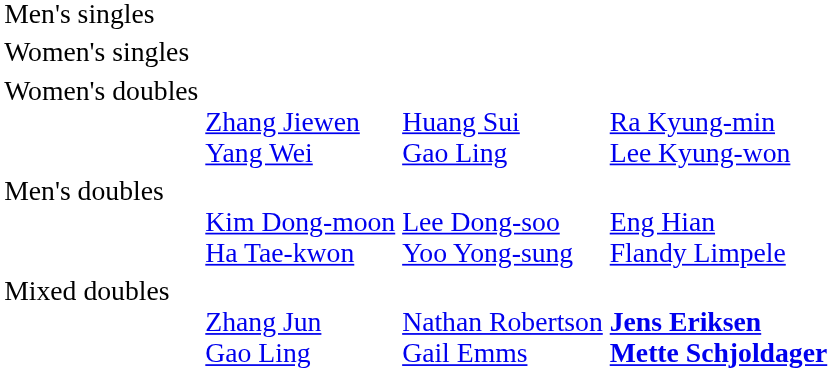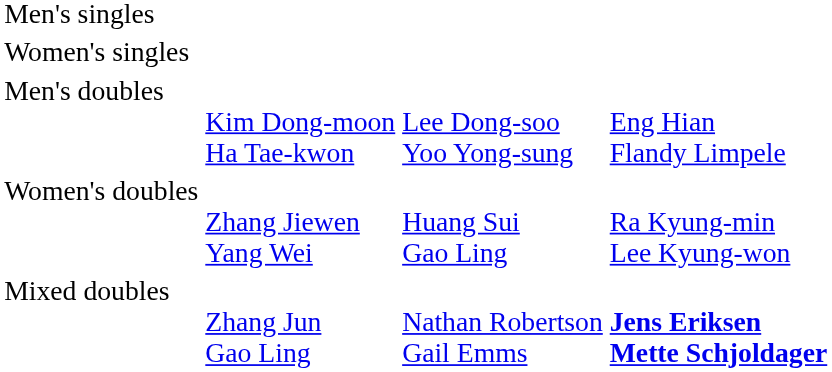rows swapped: Men's doubles <-> Women's doubles
